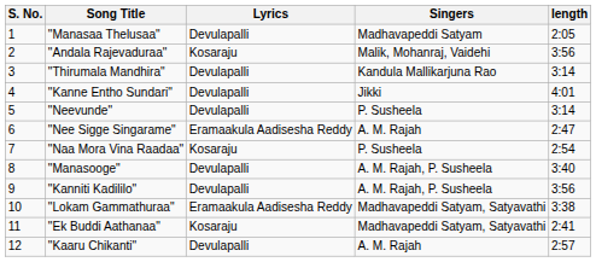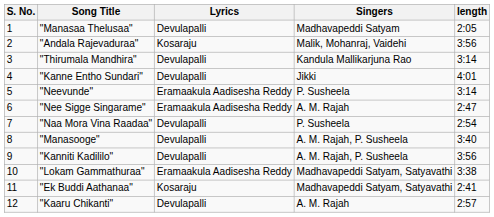"Neevunde" | Lyrics: Devulapalli -> Eramaakula Aadisesha Reddy
"Naa Mora Vina Raadaa" | Lyrics: Kosaraju -> Devulapalli
